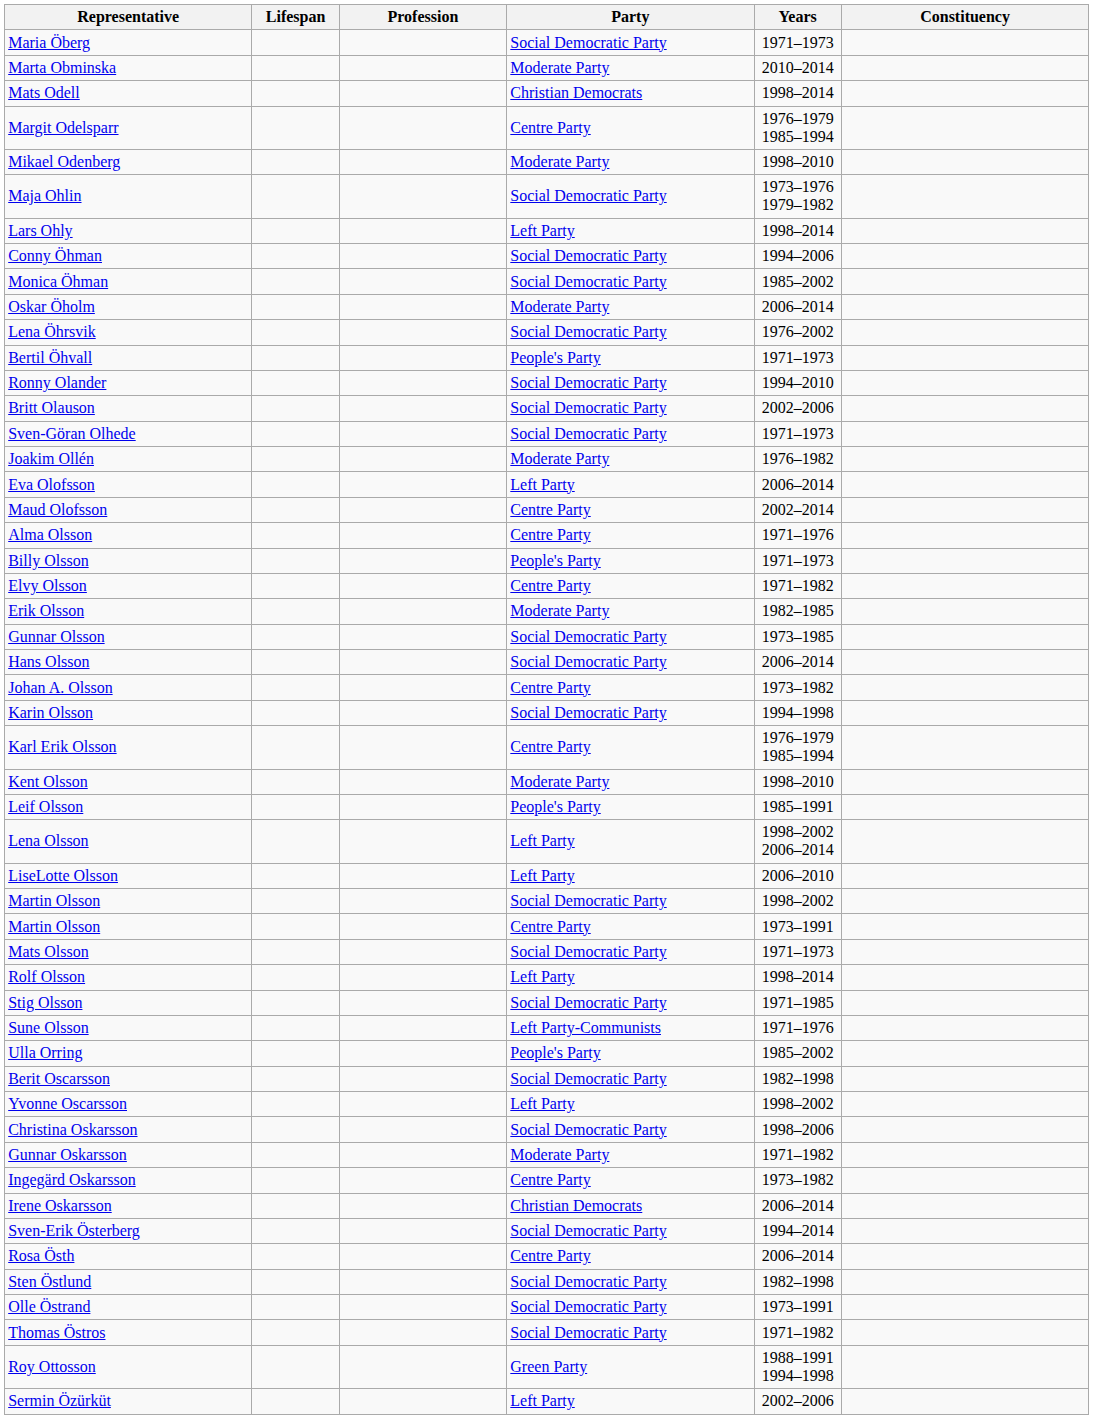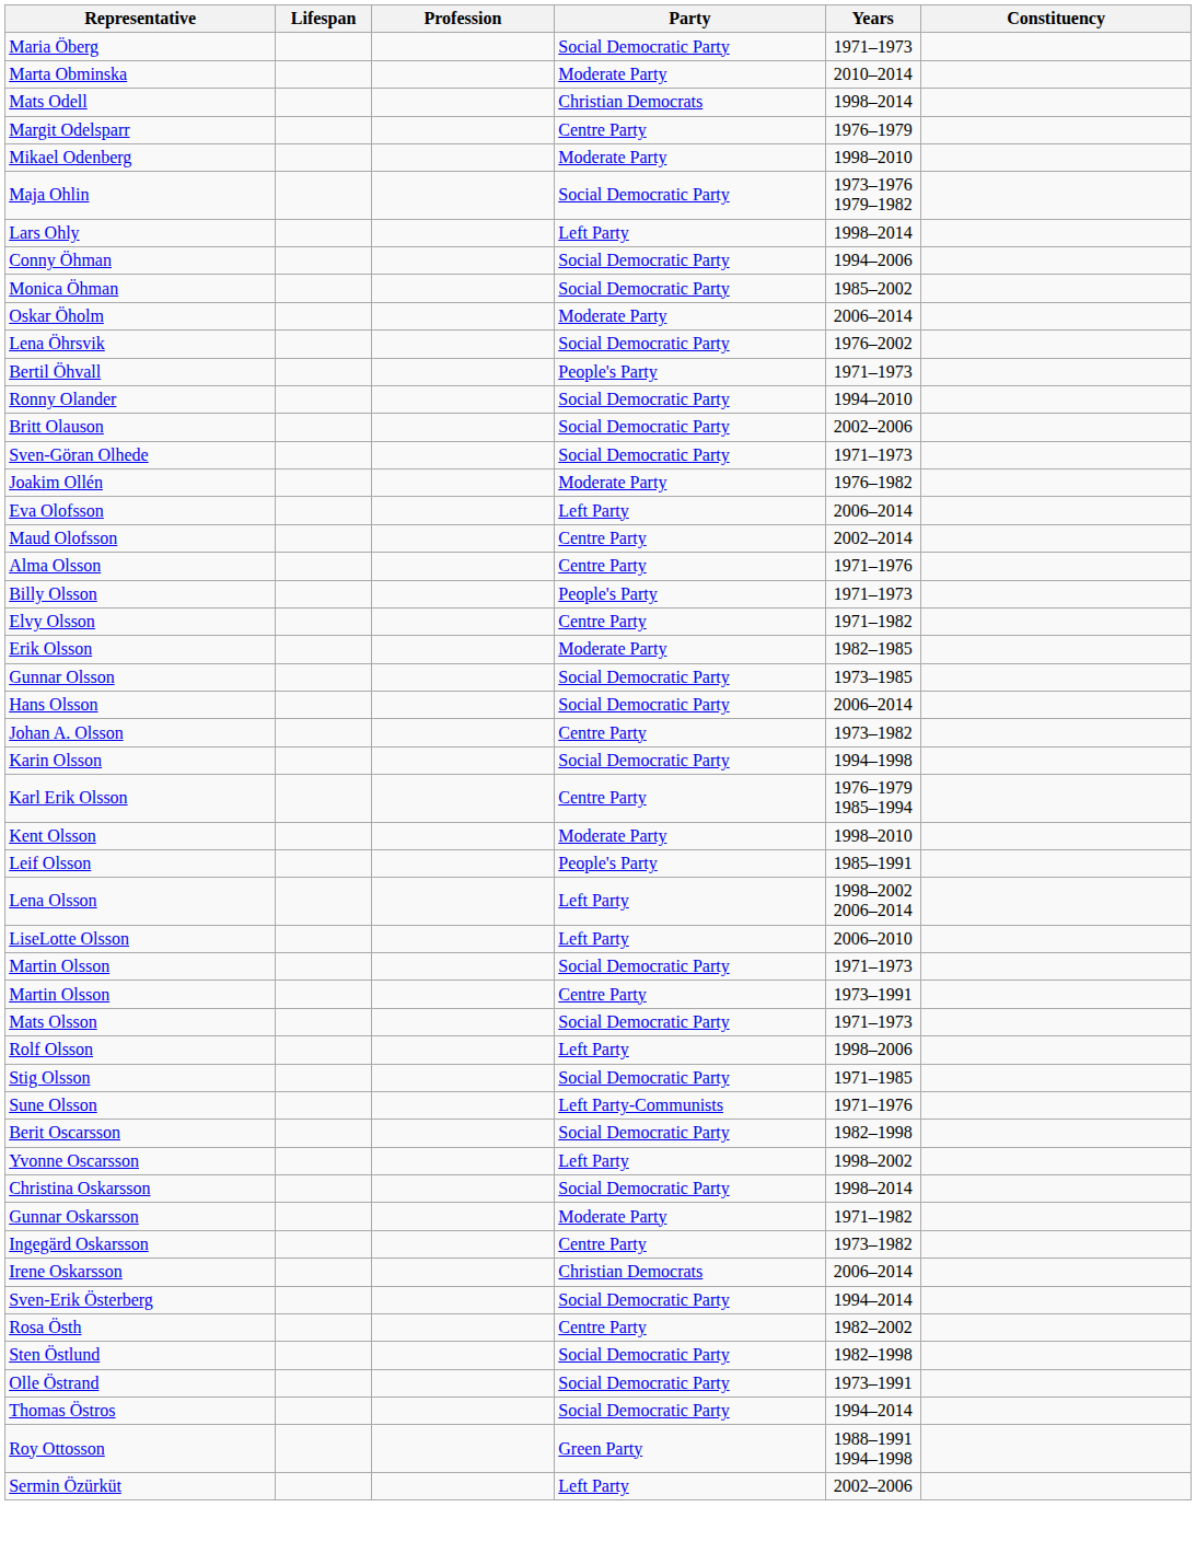Margit Odelsparr | Years: 1976–1979 1985–1994 -> 1976–1979
Martin Olsson / Social Democratic Party | Years: 1998–2002 -> 1971–1973
Rolf Olsson | Years: 1998–2014 -> 1998–2006
- row: Ulla Orring | People's Party | 1985–2002
Christina Oskarsson | Years: 1998–2006 -> 1998–2014
Rosa Östh | Years: 2006–2014 -> 1982–2002
Thomas Östros | Years: 1971–1982 -> 1994–2014
